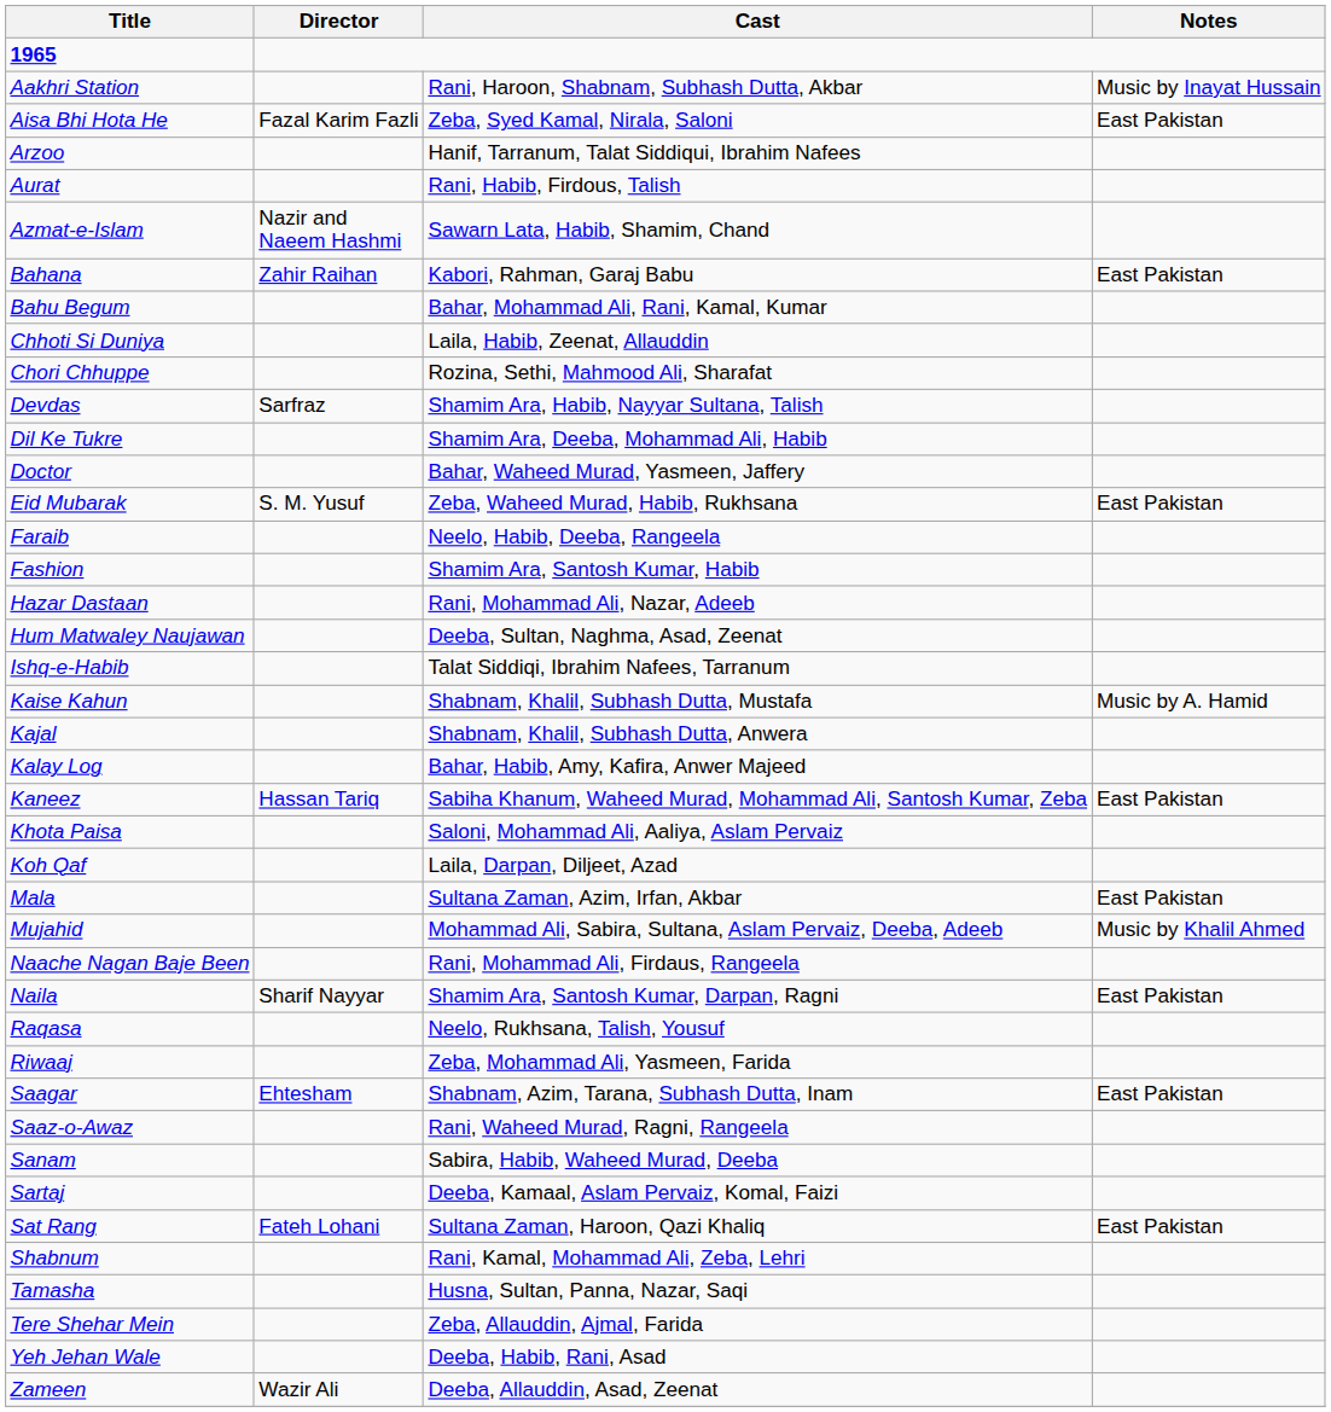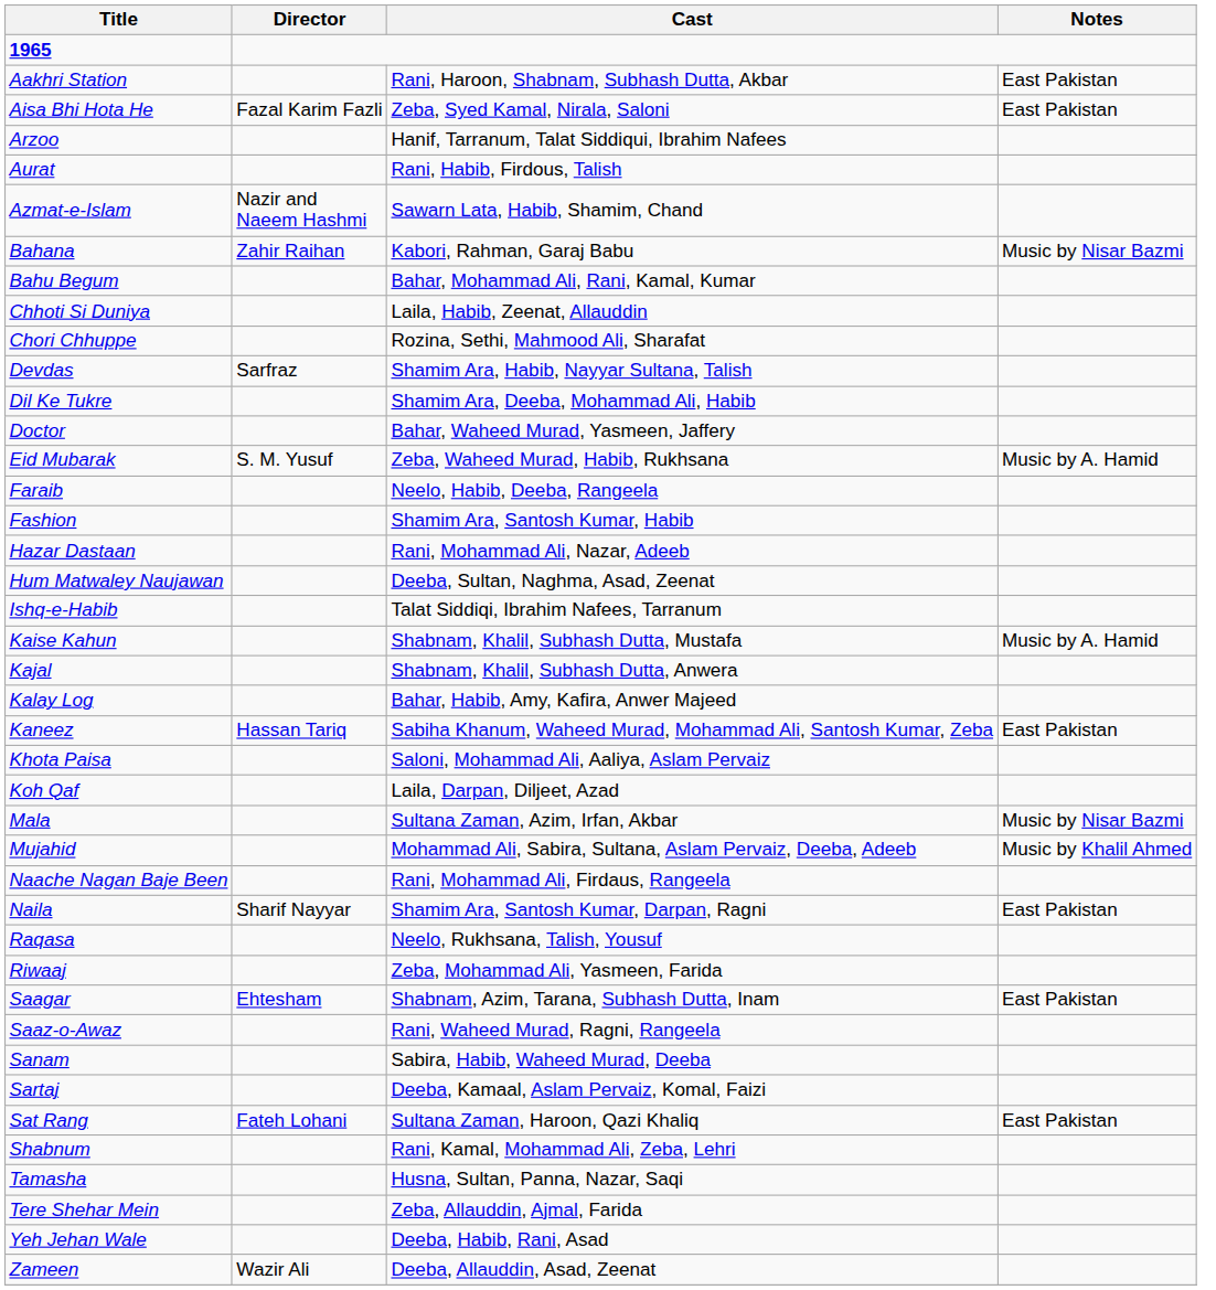Aakhri Station | Notes: Music by Inayat Hussain -> East Pakistan
Bahana | Notes: East Pakistan -> Music by Nisar Bazmi
Eid Mubarak | Notes: East Pakistan -> Music by A. Hamid
Mala | Notes: East Pakistan -> Music by Nisar Bazmi
